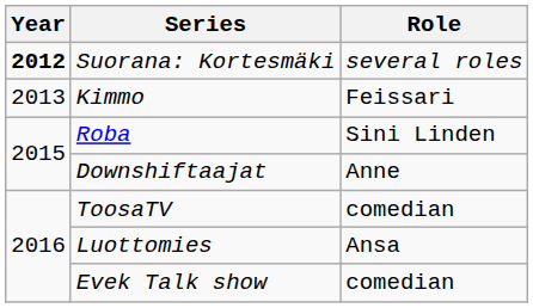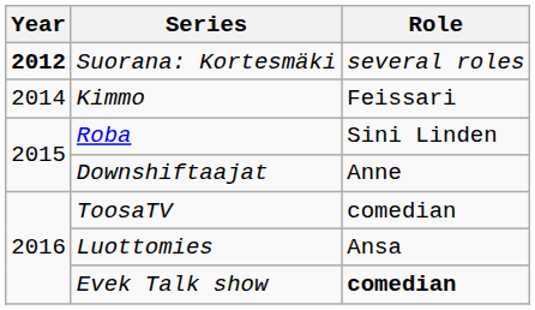Kimmo | Year: 2013 -> 2014
Evek Talk show | Role: normal -> bold
